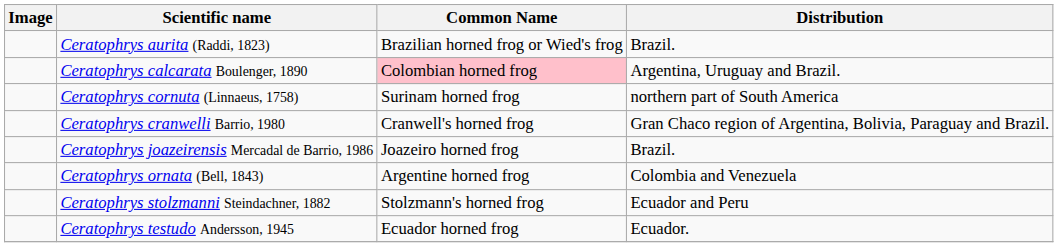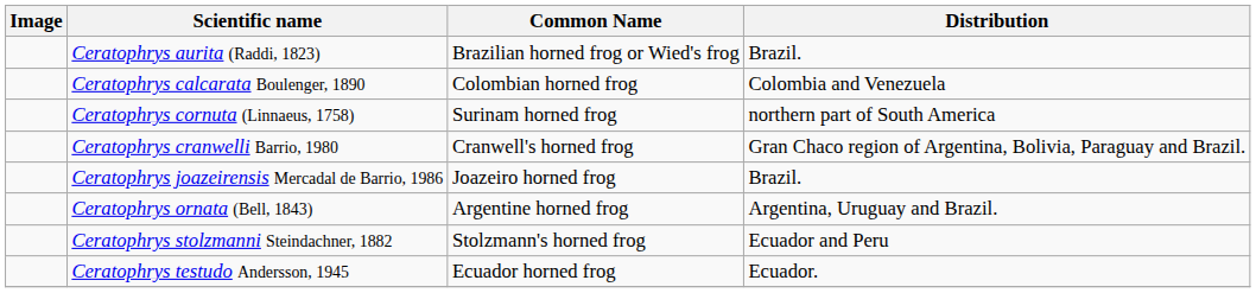Ceratophrys calcarata Boulenger, 1890 | Common Name: pink background -> no background
Ceratophrys calcarata Boulenger, 1890 | Distribution: Argentina, Uruguay and Brazil. -> Colombia and Venezuela
Ceratophrys ornata (Bell, 1843) | Distribution: Colombia and Venezuela -> Argentina, Uruguay and Brazil.
